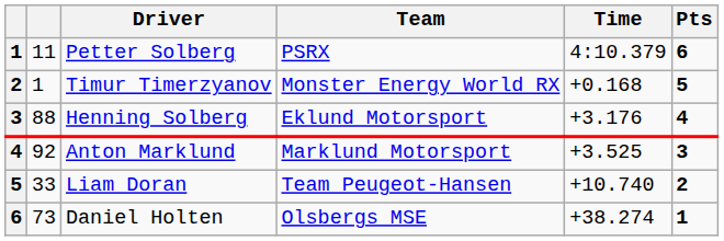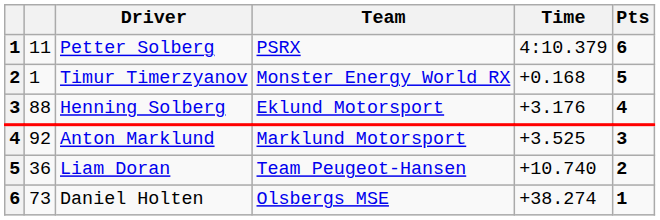Liam Doran | column 2: 33 -> 36
